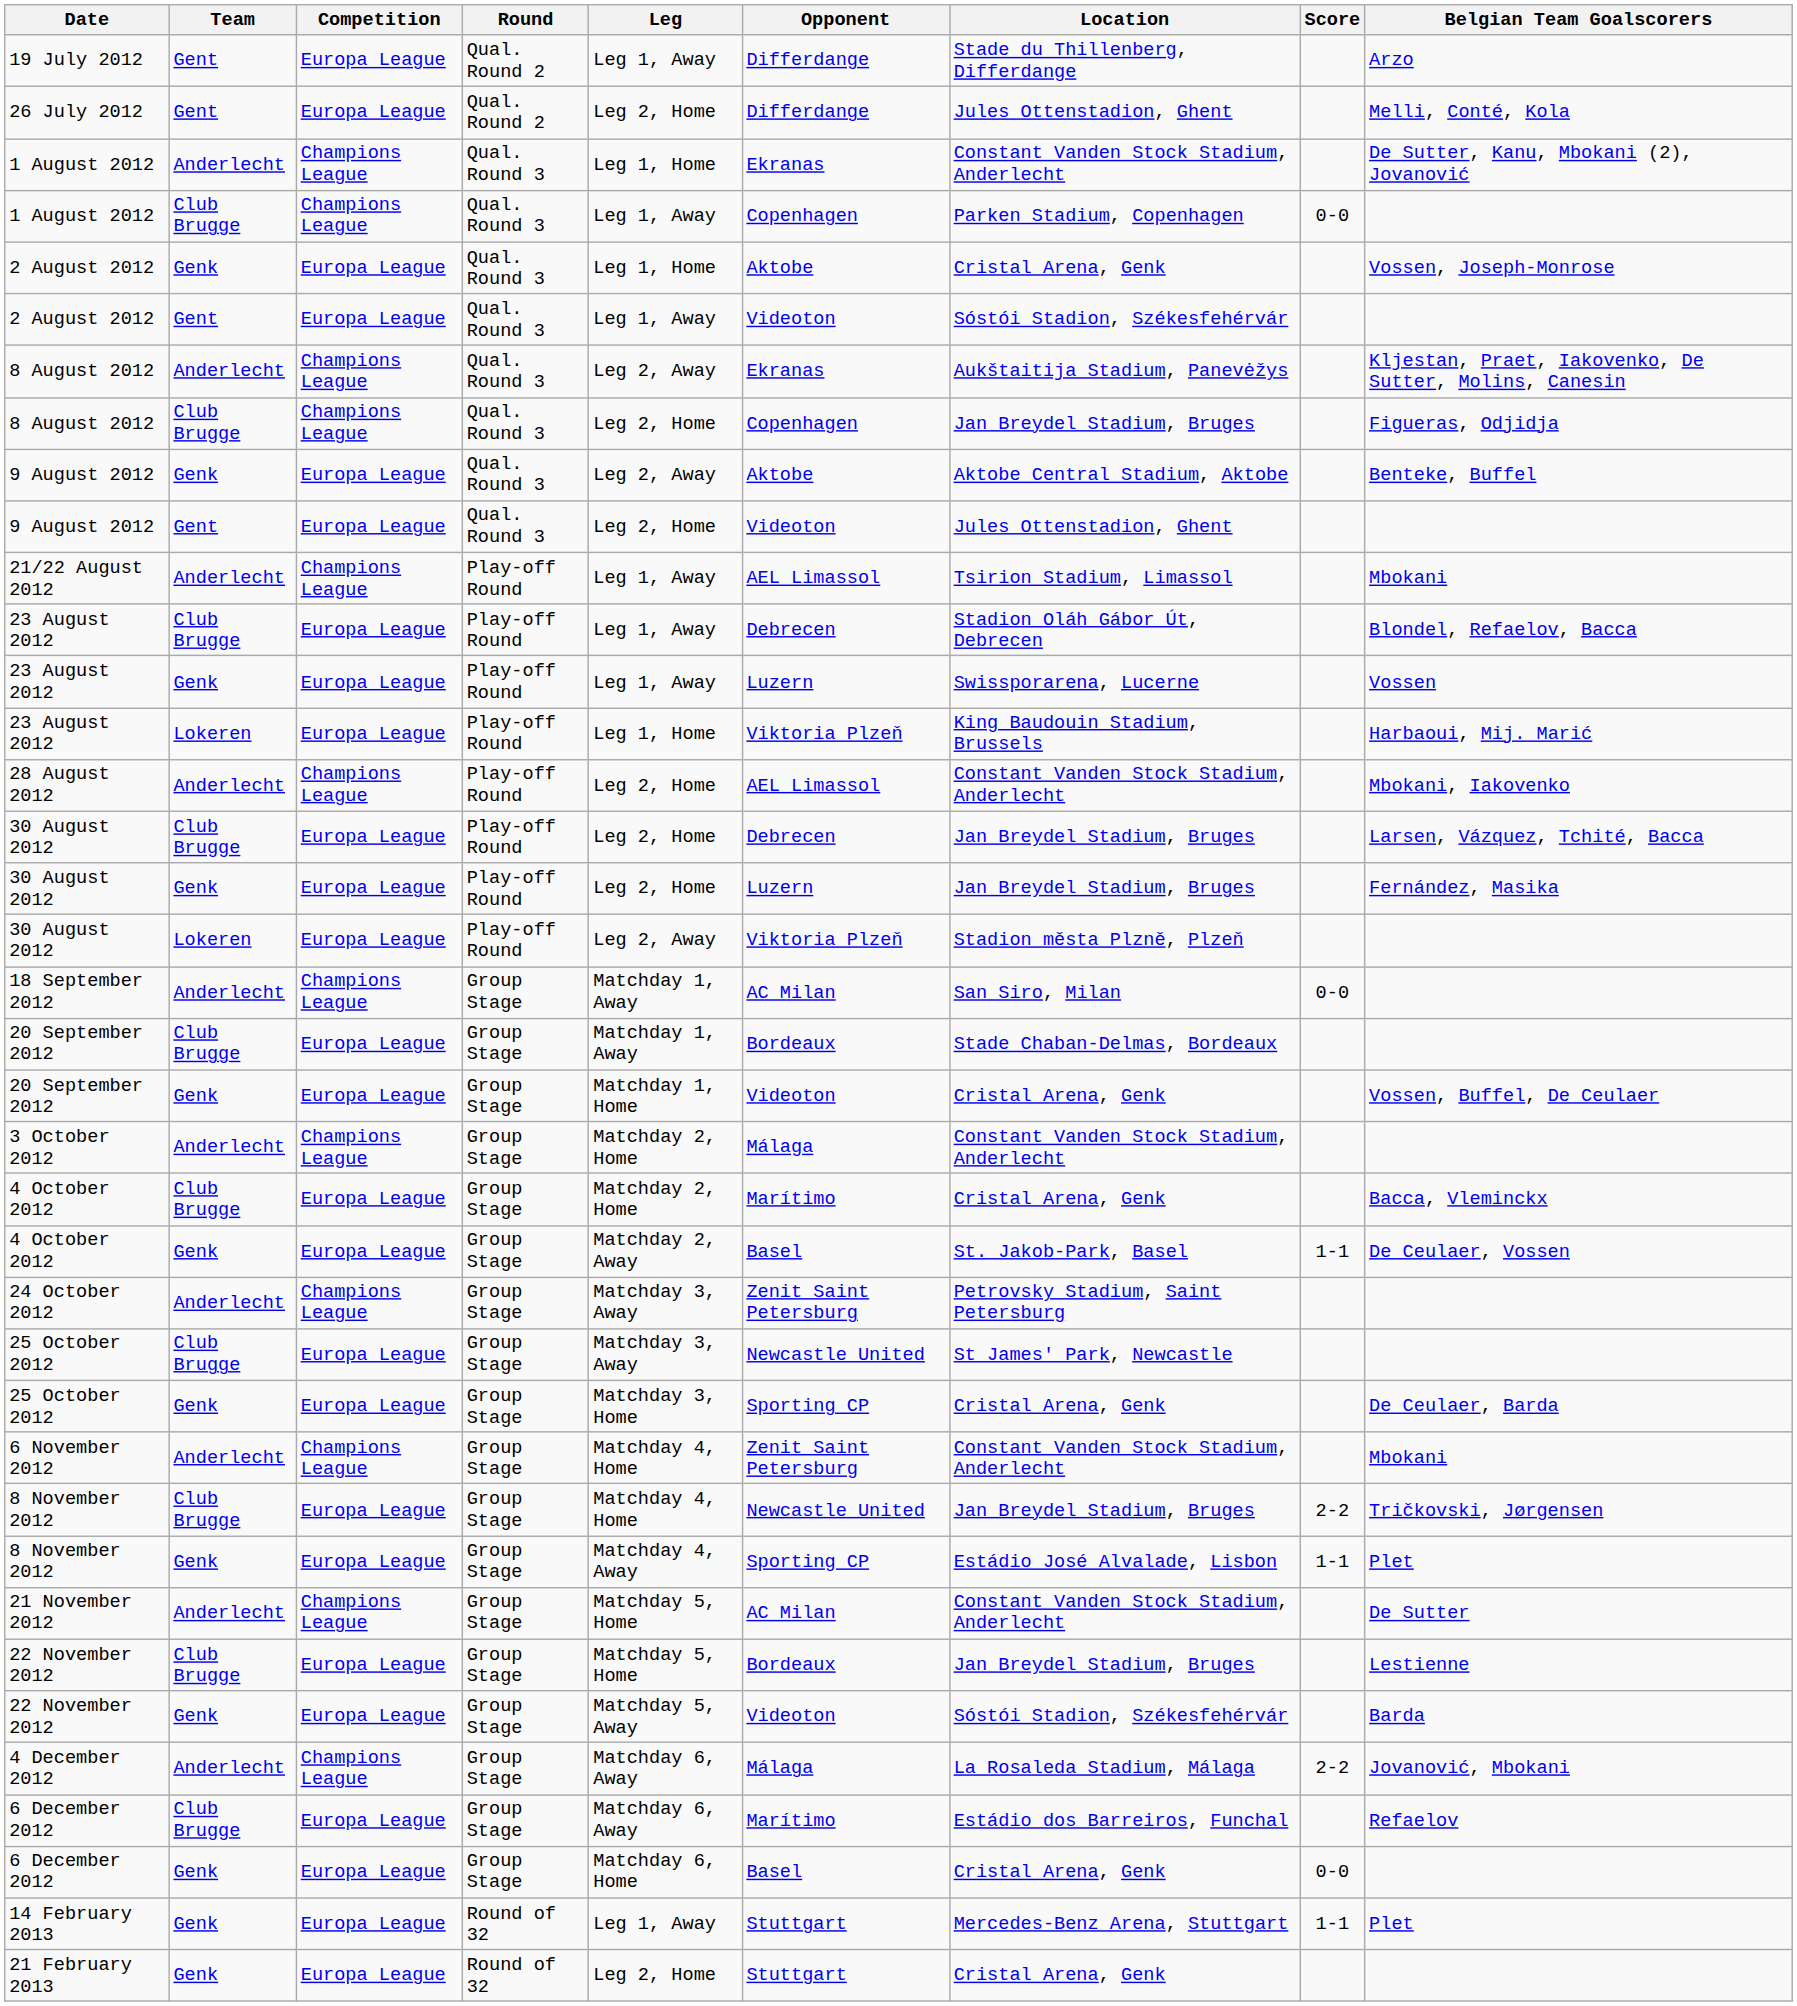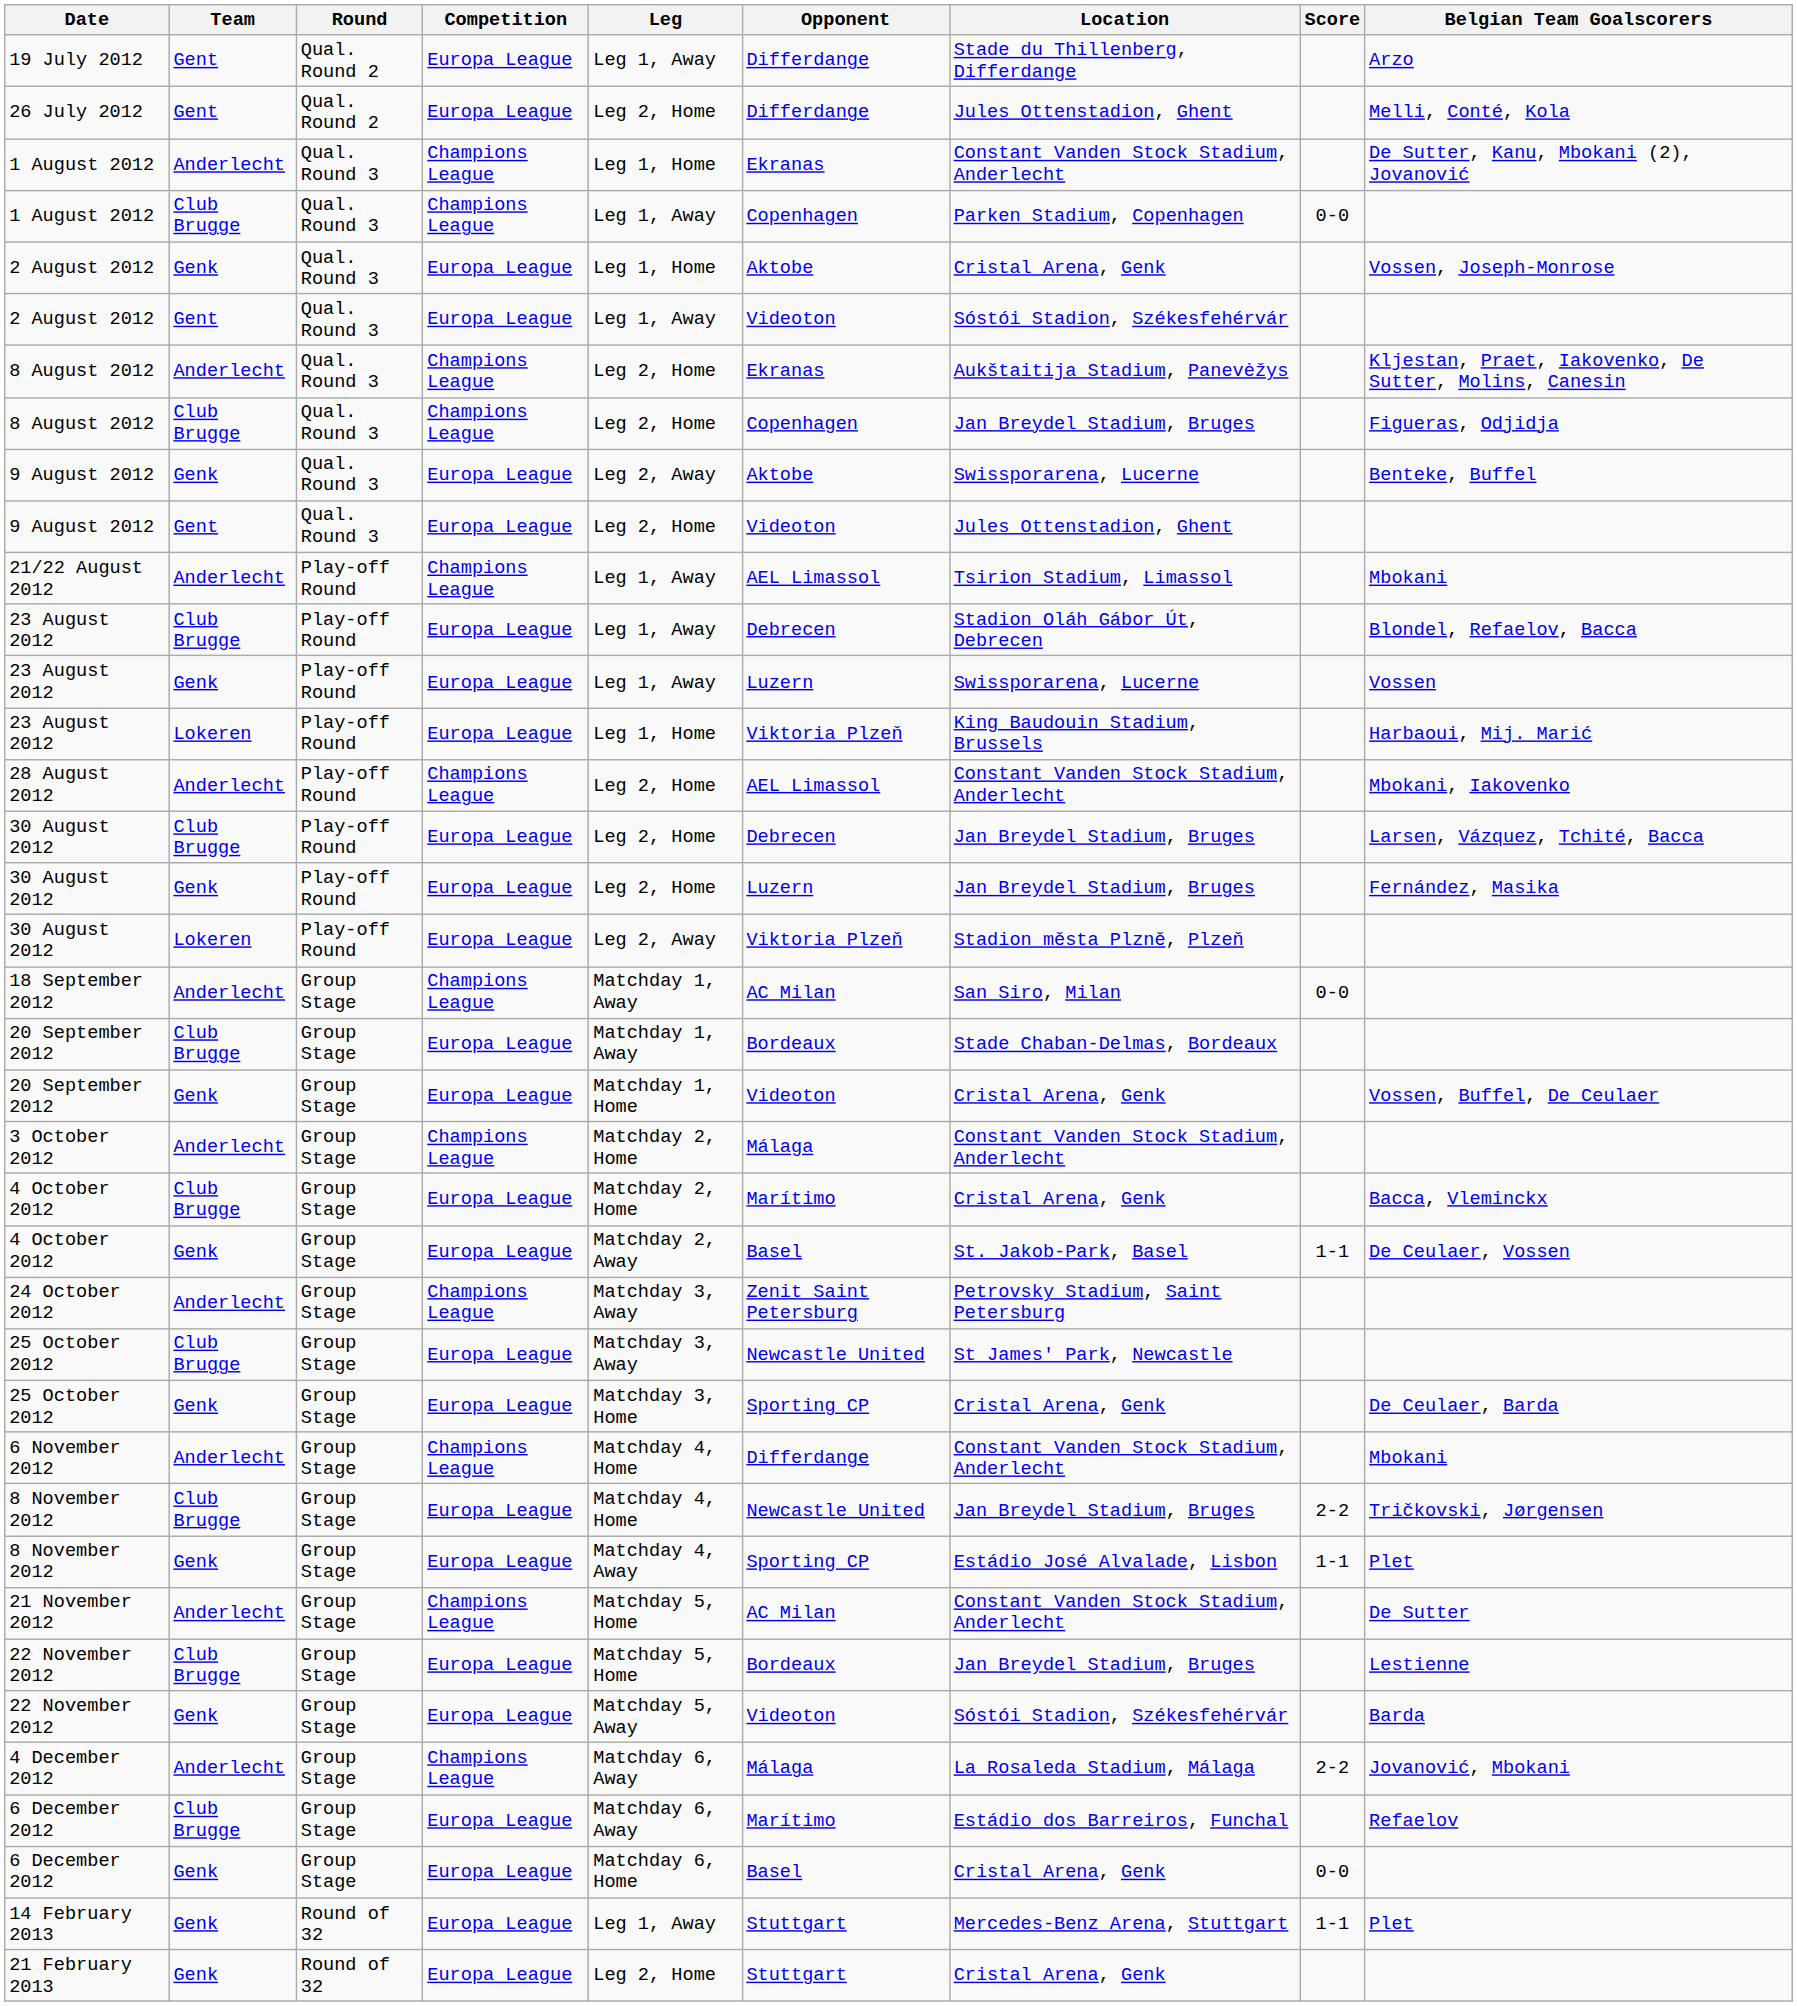columns swapped: Competition <-> Round
8 August 2012 / Anderlecht | Leg: Leg 2, Away -> Leg 2, Home
9 August 2012 / Genk | Location: Aktobe Central Stadium, Aktobe -> Swissporarena, Lucerne
6 November 2012 | Opponent: Zenit Saint Petersburg -> Differdange
